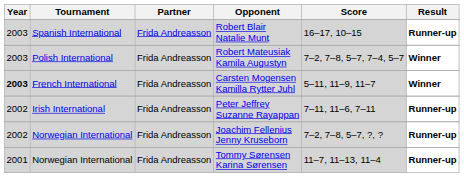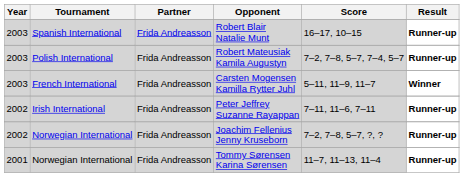Robert Mateusiak Kamila Augustyn | Result: Winner -> Runner-up
Carsten Mogensen Kamilla Rytter Juhl | Year: bold -> normal
